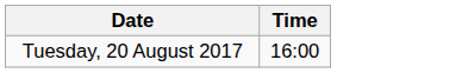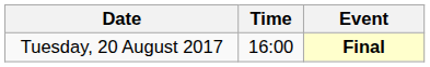+ column: Event | Final
